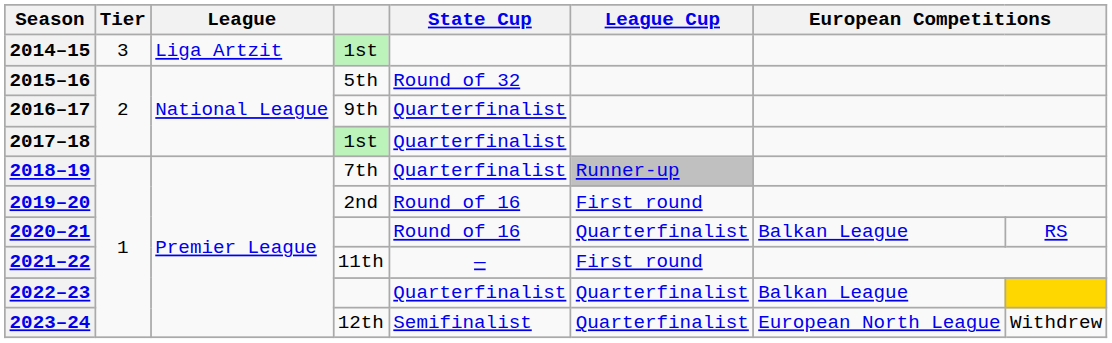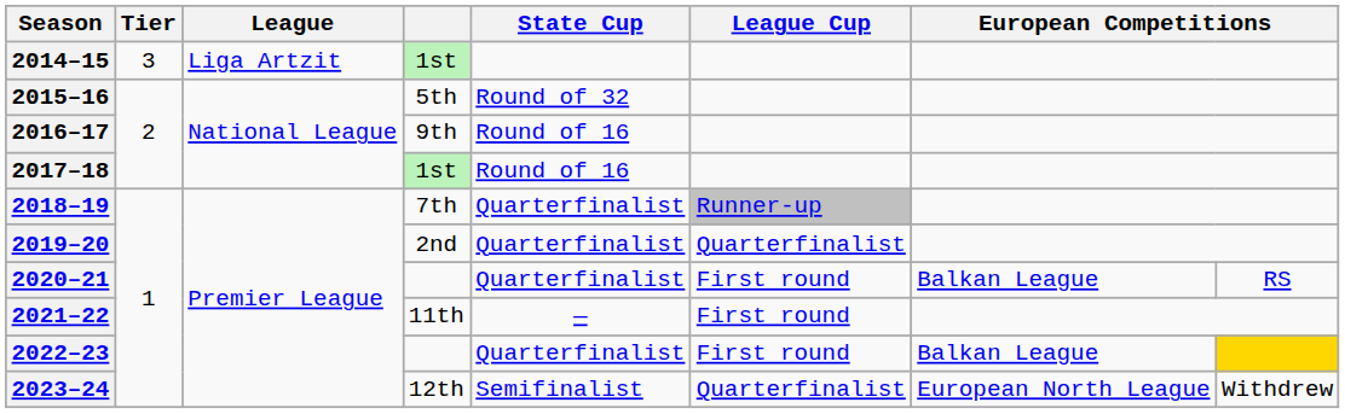2016–17 | State Cup: Quarterfinalist -> Round of 16
2017–18 | State Cup: Quarterfinalist -> Round of 16
2019–20 | State Cup: Round of 16 -> Quarterfinalist
2019–20 | League Cup: First round -> Quarterfinalist
2020–21 | State Cup: Round of 16 -> Quarterfinalist
2020–21 | League Cup: Quarterfinalist -> First round
2022–23 | League Cup: Quarterfinalist -> First round
